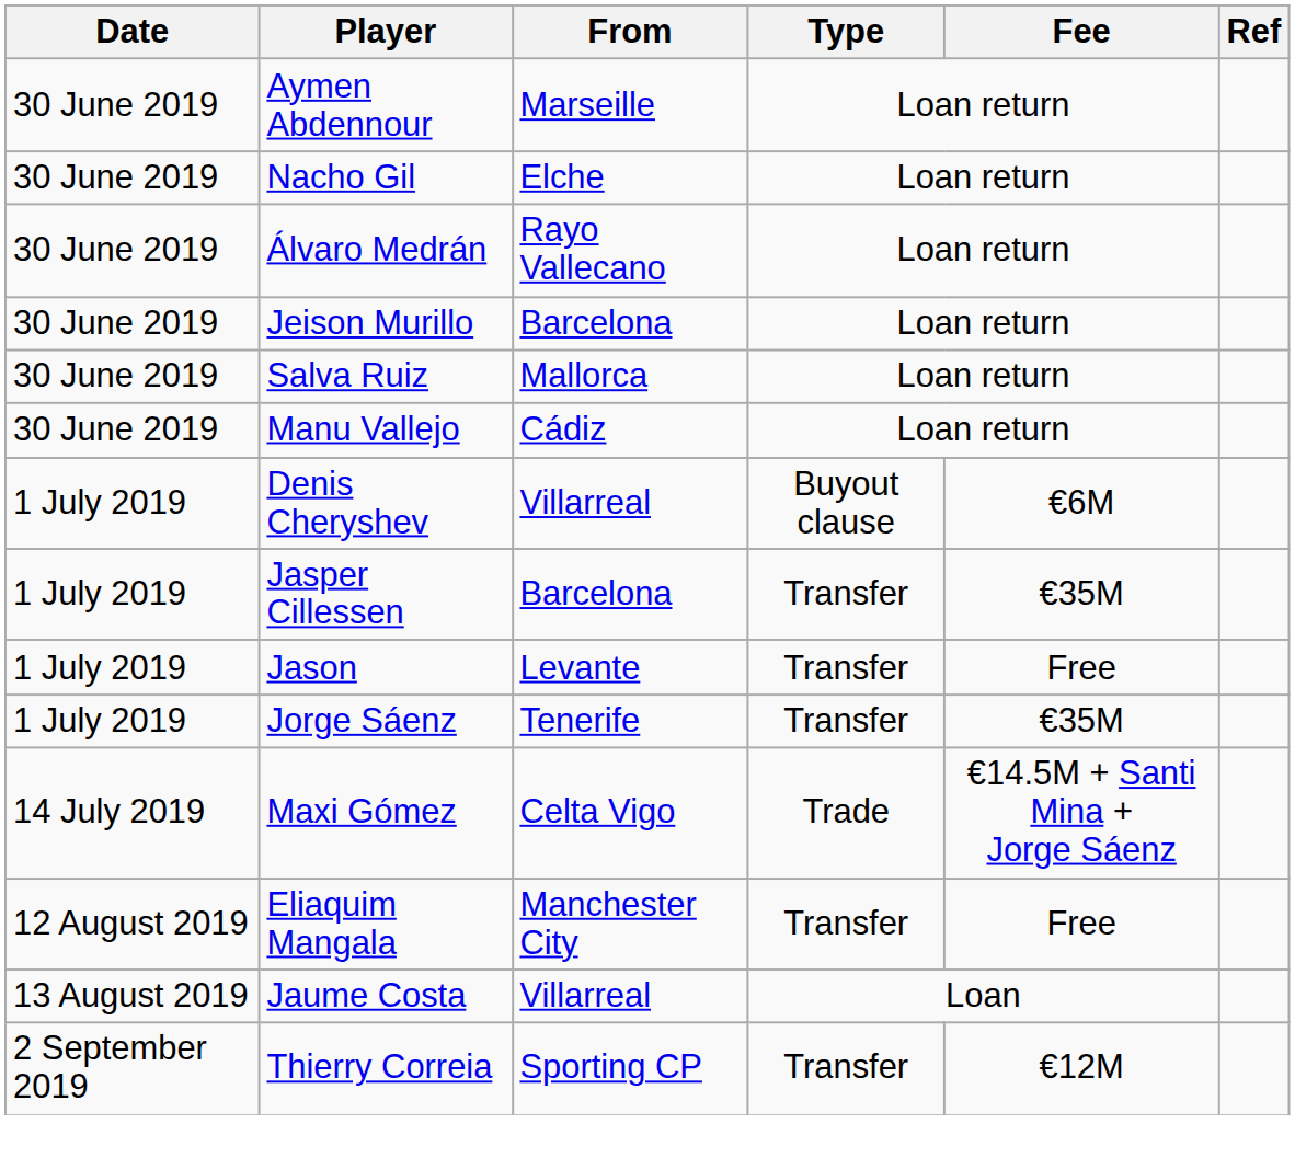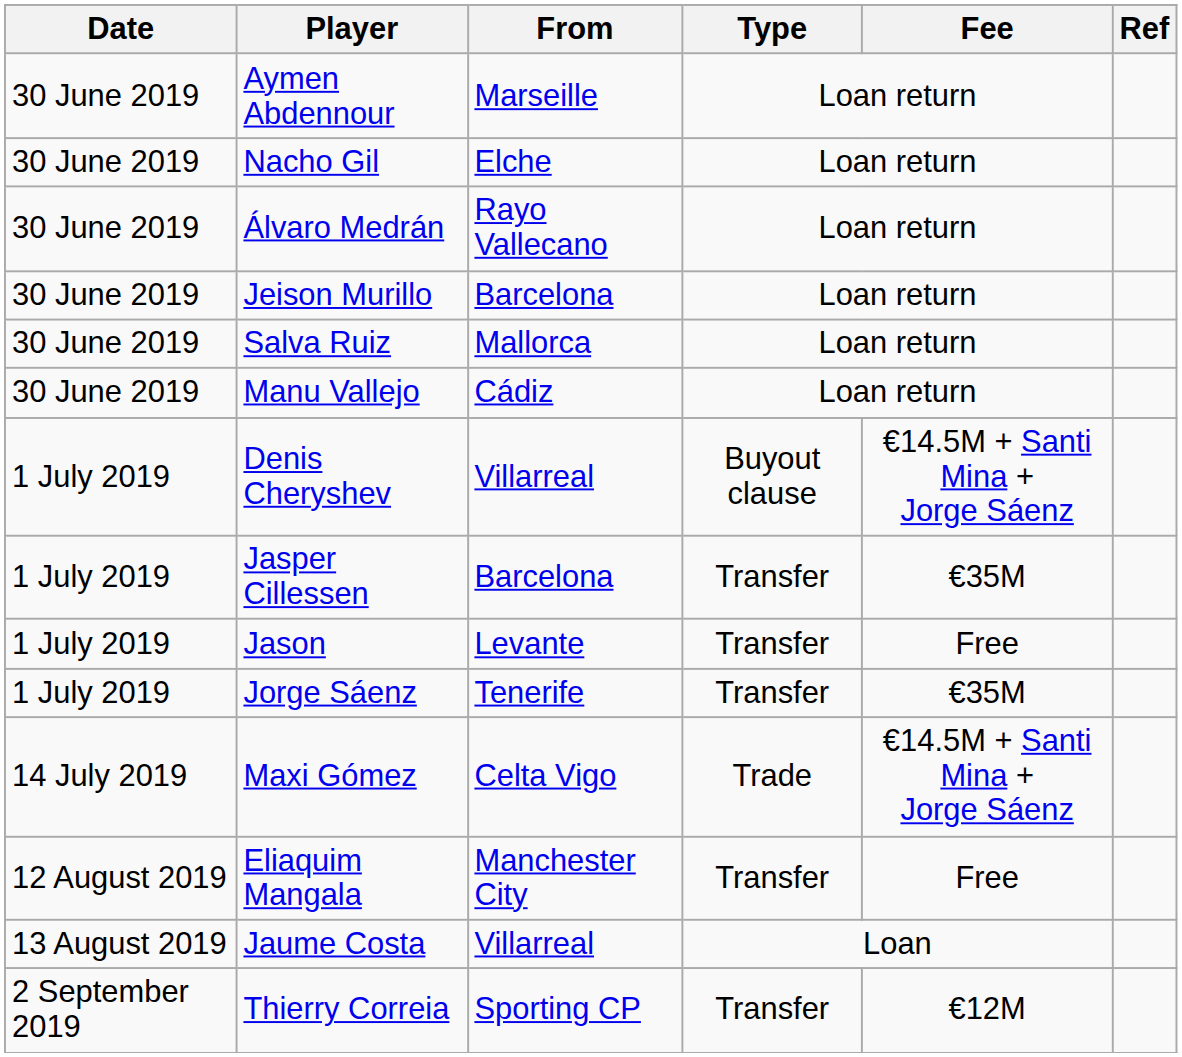Denis Cheryshev | Fee: €6M -> €14.5M + Santi Mina + Jorge Sáenz
